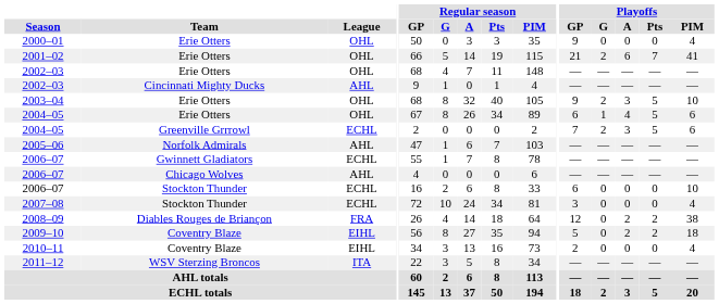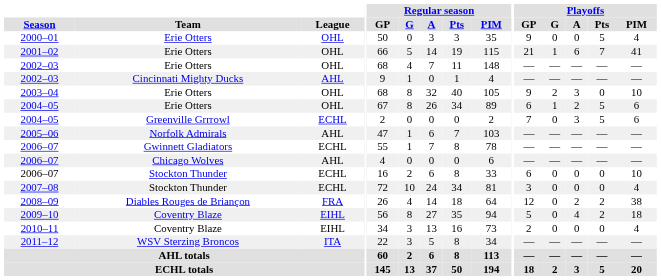2000–01 | Playoffs / Pts: 0 -> 5
2001–02 | Playoffs / G: 2 -> 1
2003–04 | Playoffs / Pts: 5 -> 0
2004–05 / Erie Otters | Playoffs / A: 4 -> 2
2004–05 / Greenville Grrrowl | Playoffs / G: 2 -> 0
2009–10 | Playoffs / A: 2 -> 4
